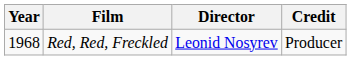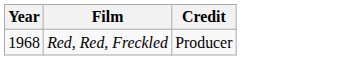- column: Director | Leonid Nosyrev
